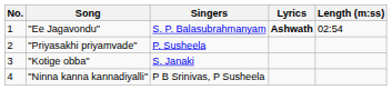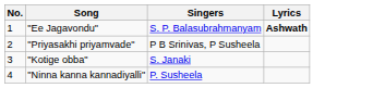- column: Length (m:ss) | 02:54
"Priyasakhi priyamvade" | Singers: P. Susheela -> P B Srinivas, P Susheela
"Ninna kanna kannadiyalli" | Singers: P B Srinivas, P Susheela -> P. Susheela
